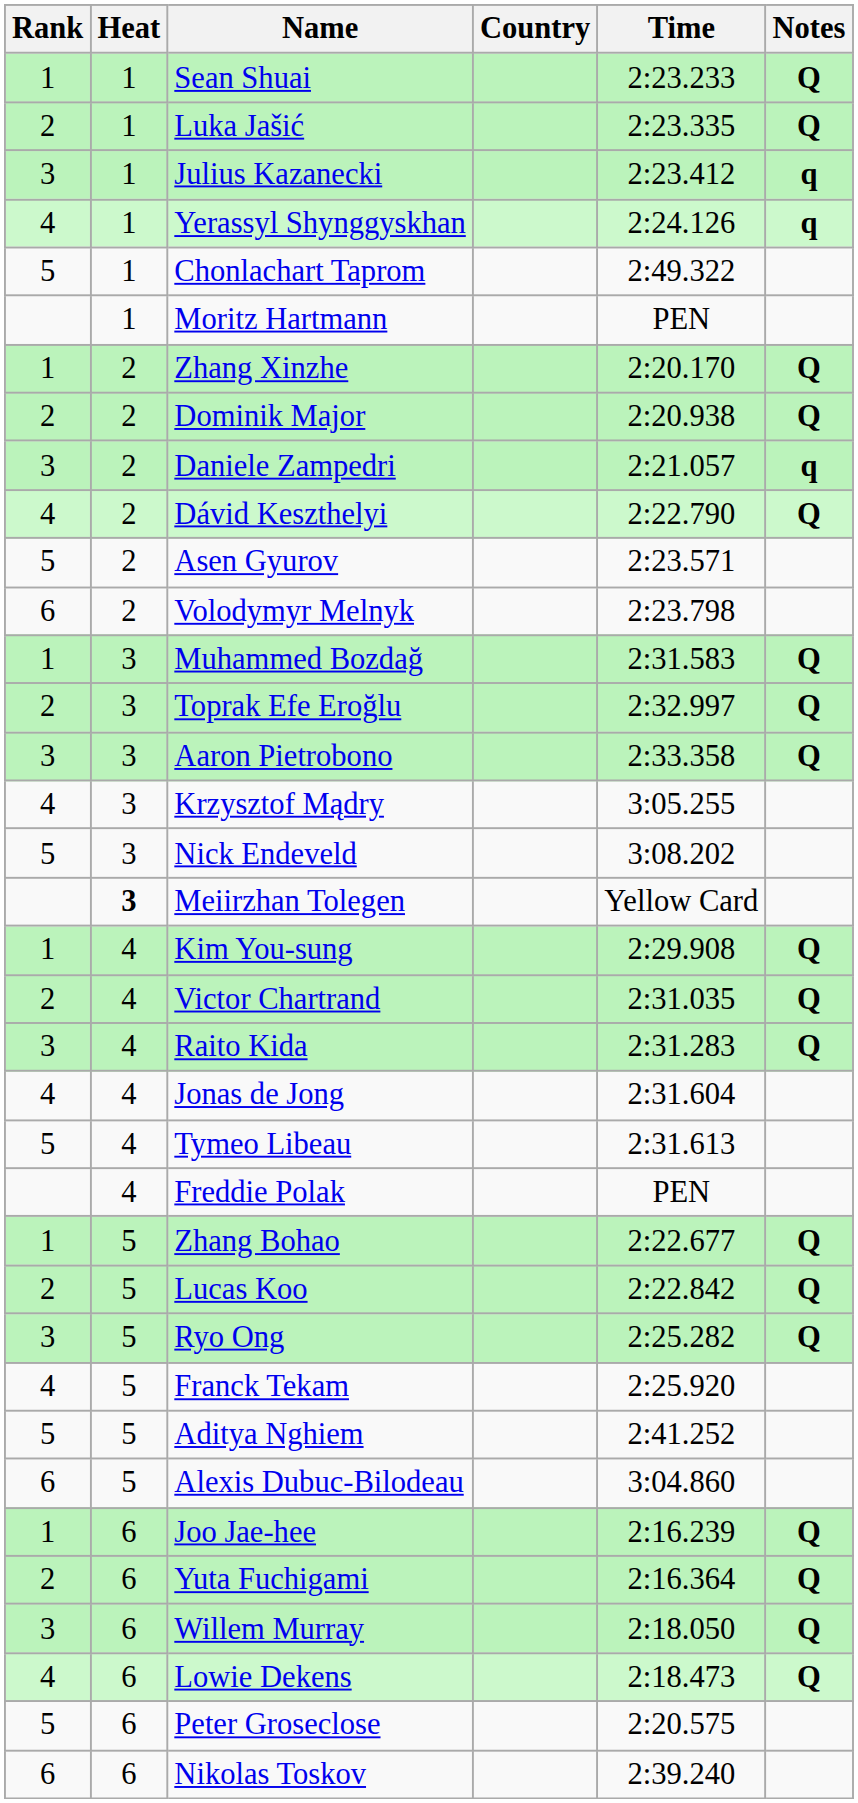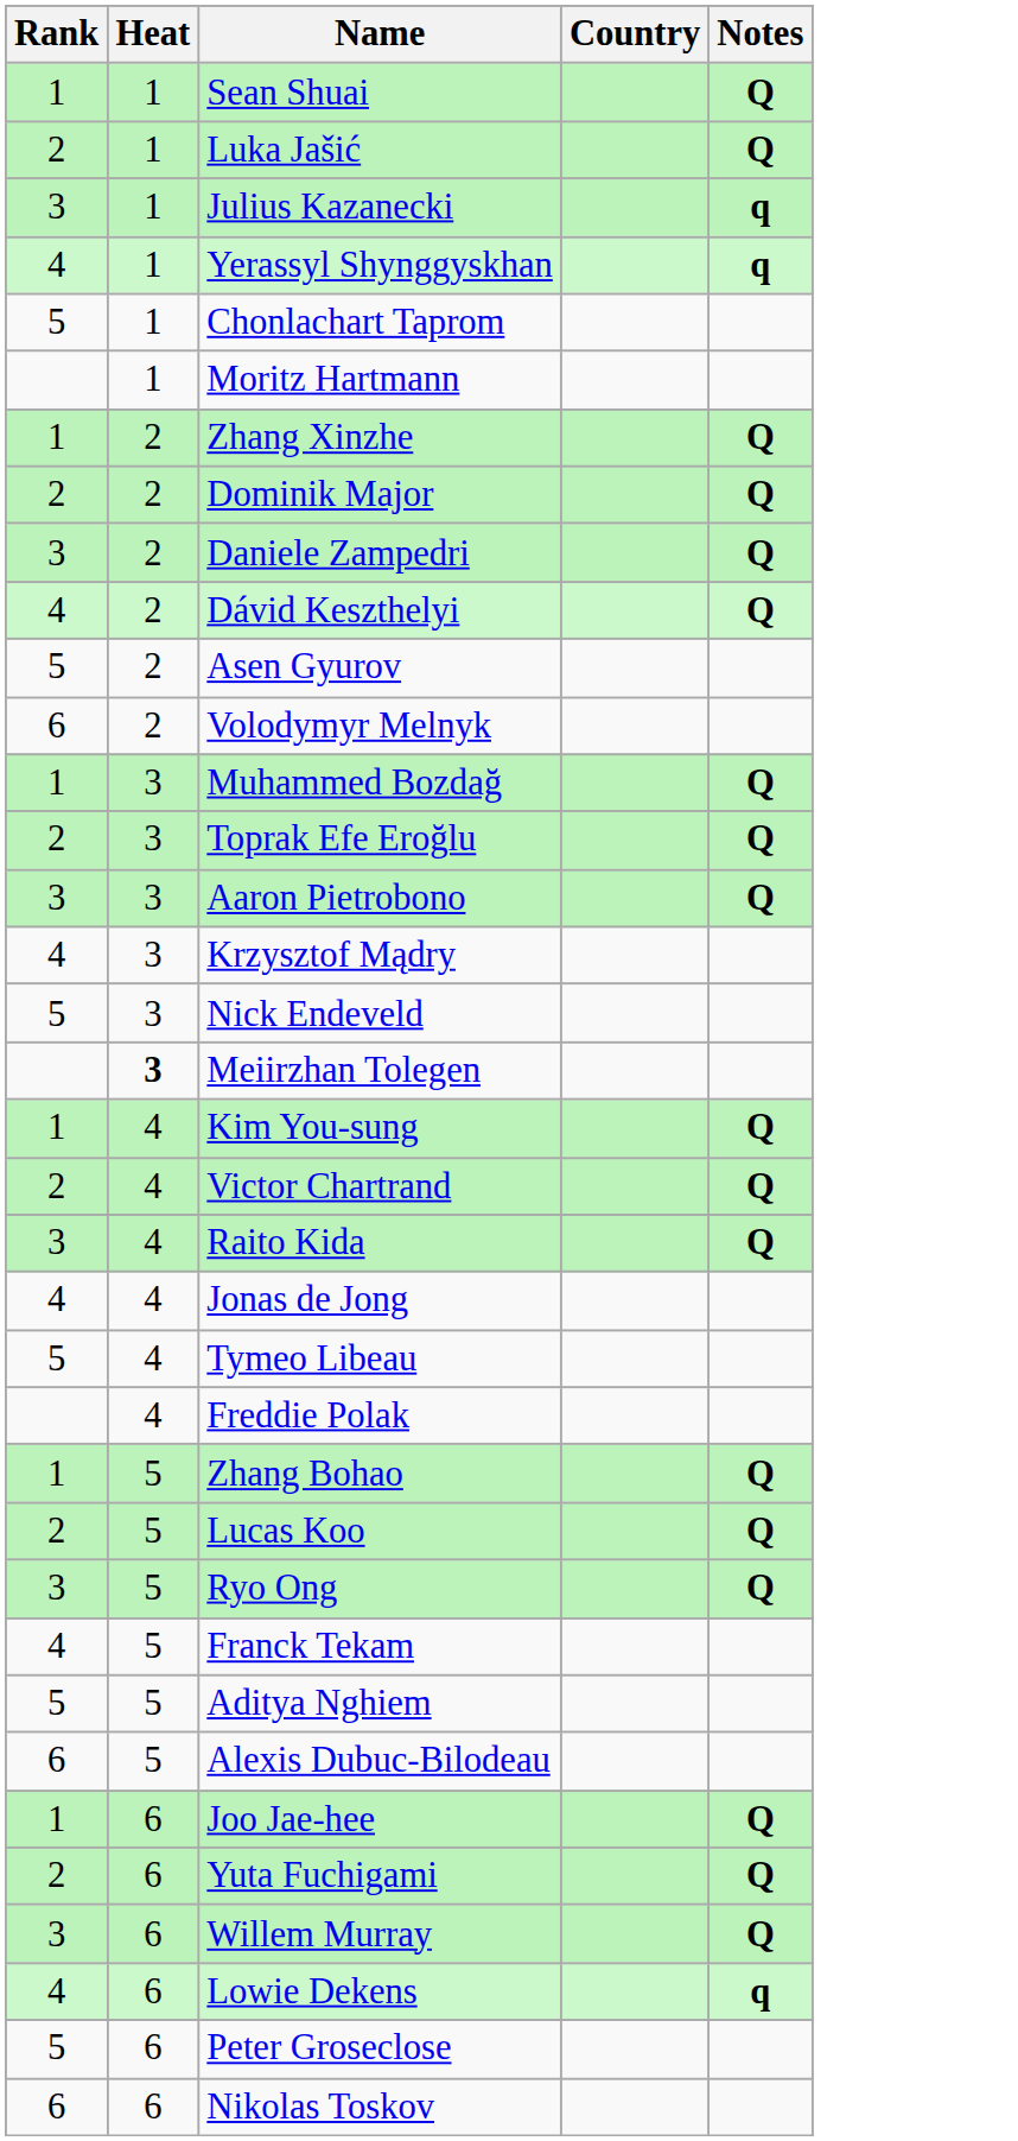- column: Time | 2:23.233 | 2:23.335 | 2:23.412 | 2:24.126 | 2:49.322 | PEN | 2:20.170 | 2:20.938 | 2:21.057 | 2:22.790 | 2:23.571 | 2:23.798 | 2:31.583 | 2:32.997 | 2:33.358 | 3:05.255 | 3:08.202 | Yellow Card | 2:29.908 | 2:31.035 | 2:31.283 | 2:31.604 | 2:31.613 | PEN | 2:22.677 | 2:22.842 | 2:25.282 | 2:25.920 | 2:41.252 | 3:04.860 | 2:16.239 | 2:16.364 | 2:18.050 | 2:18.473 | 2:20.575 | 2:39.240
Daniele Zampedri | Notes: q -> Q
Lowie Dekens | Notes: Q -> q
